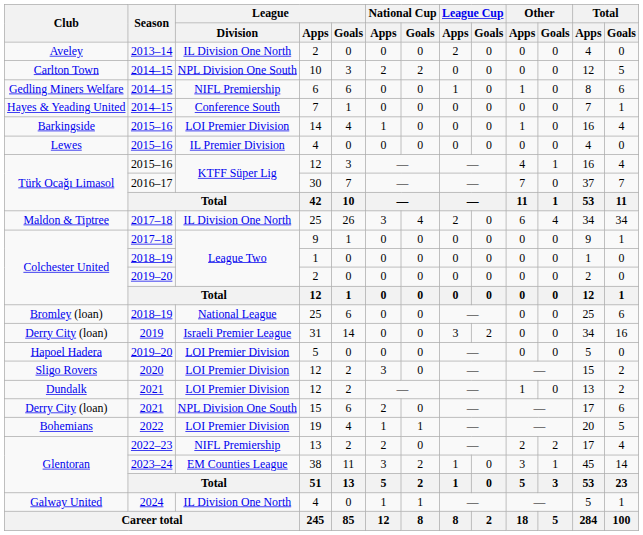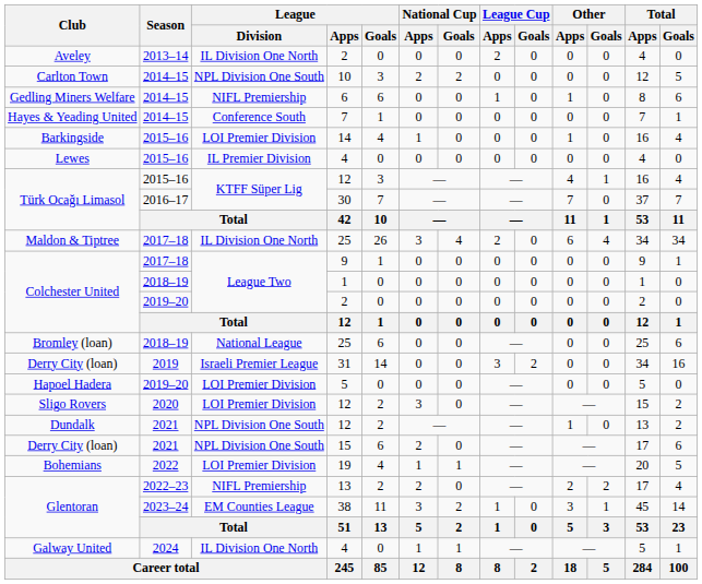Dundalk | League / Division: LOI Premier Division -> NPL Division One South
